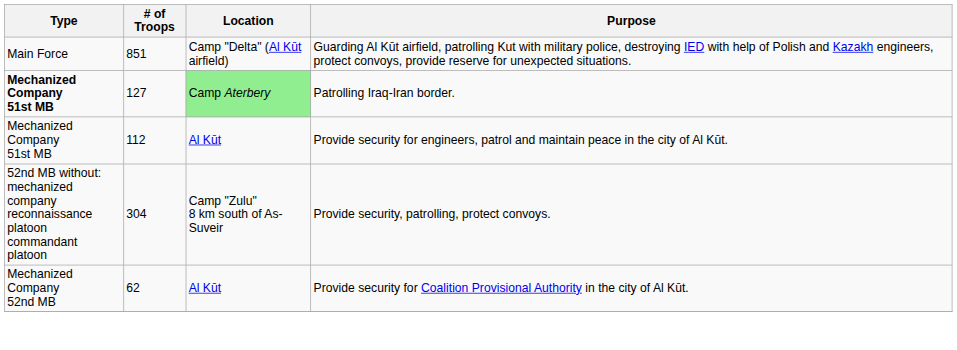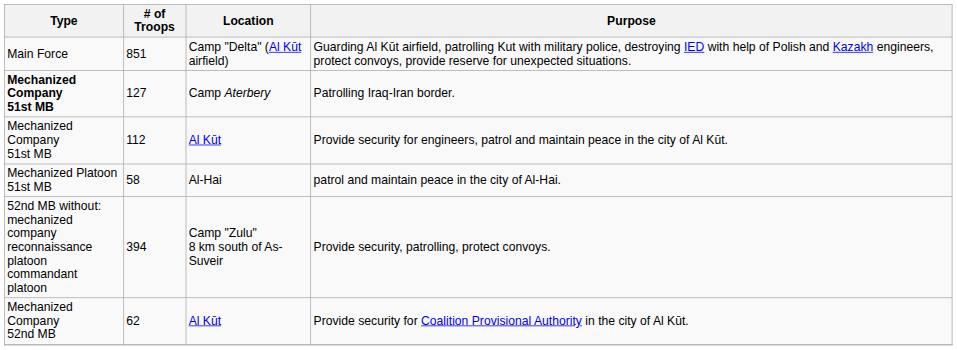Patrolling Iraq-Iran border. | Location: lightgreen background -> no background
+ row: Mechanized Platoon 51st MB | 58 | Al-Hai | patrol and maintain peace in the city of Al-Hai.
Provide security, patrolling, protect convoys. | # of Troops: 304 -> 394
